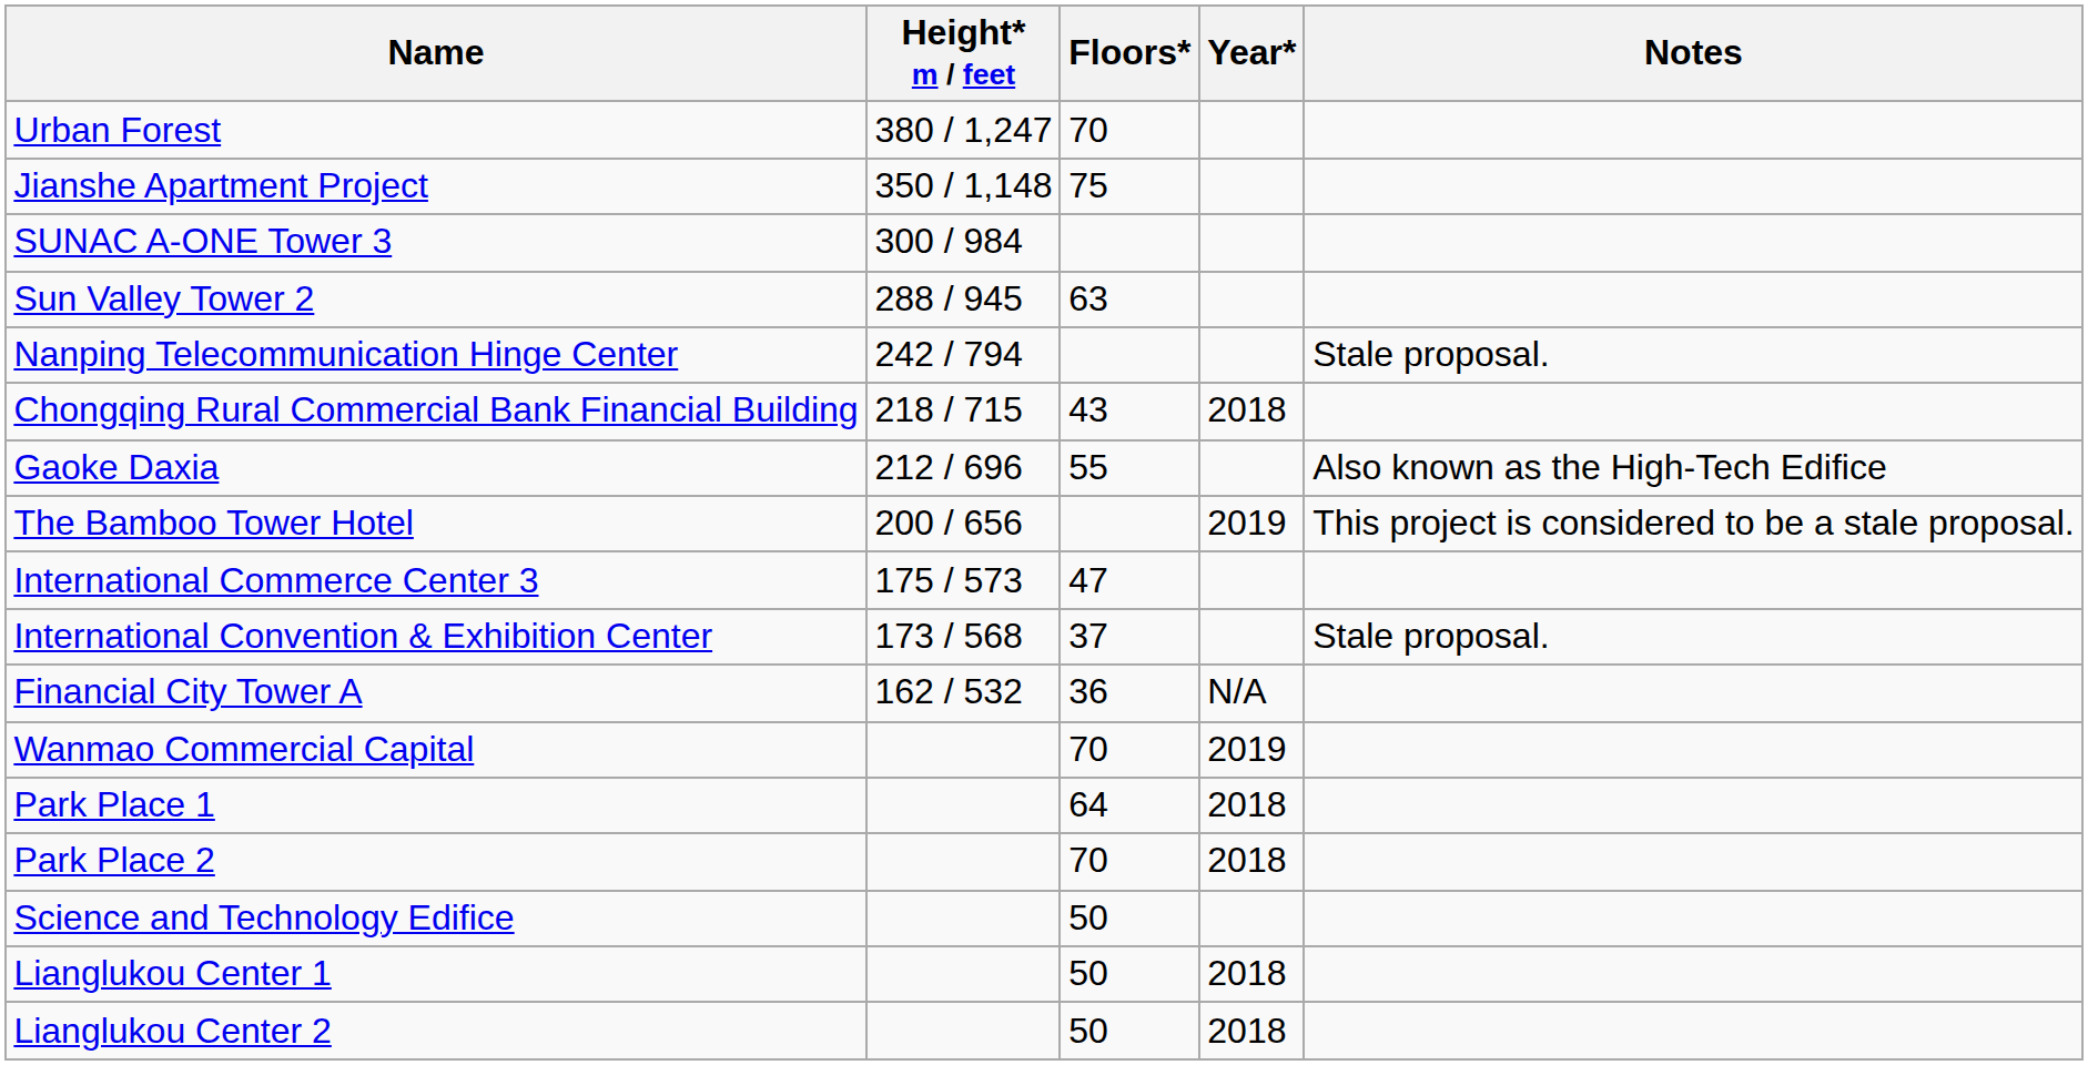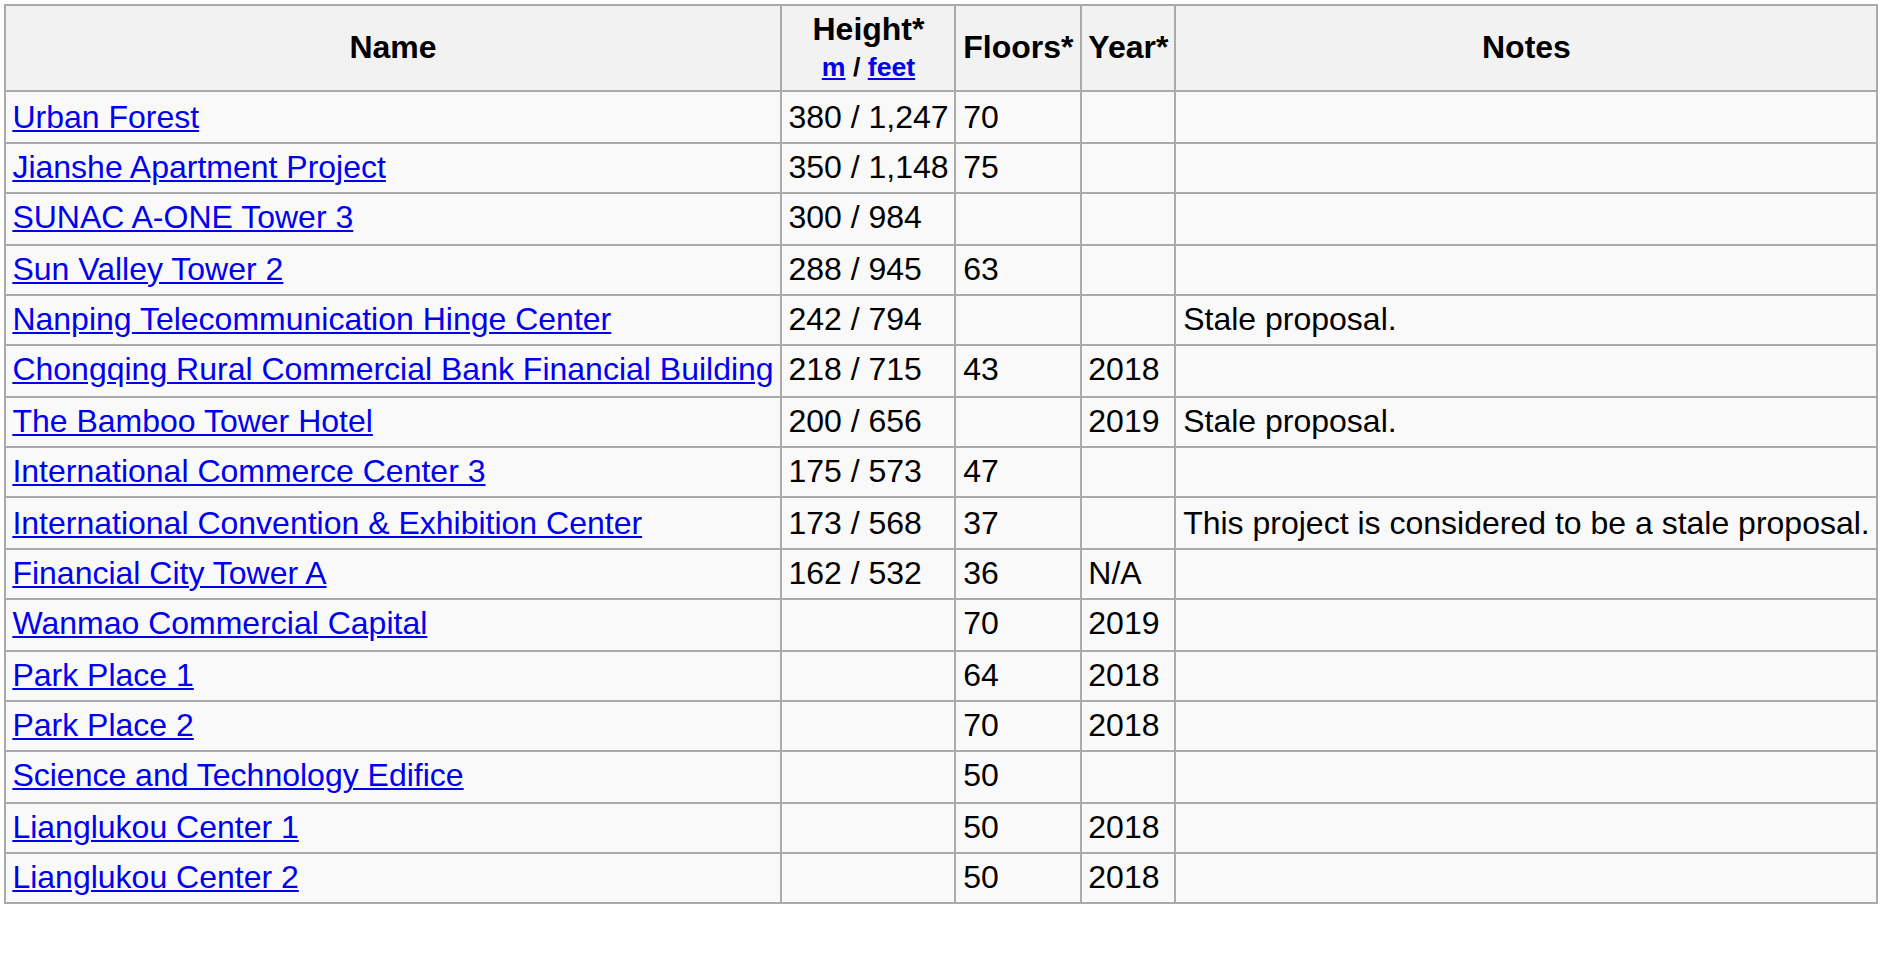- row: Gaoke Daxia | 212 / 696 | 55 | Also known as the High-Tech Edifice
The Bamboo Tower Hotel | Notes: This project is considered to be a stale proposal. -> Stale proposal.
International Convention & Exhibition Center | Notes: Stale proposal. -> This project is considered to be a stale proposal.
